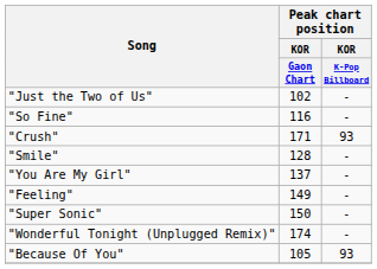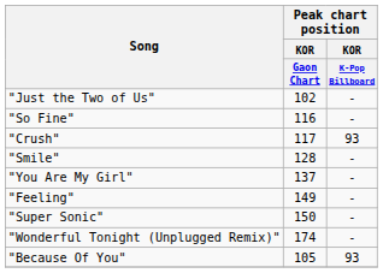"Crush" | Peak chart position / KOR / Gaon Chart: 171 -> 117
